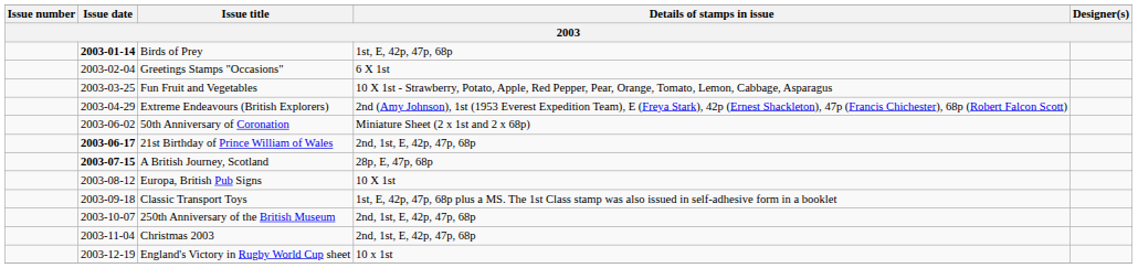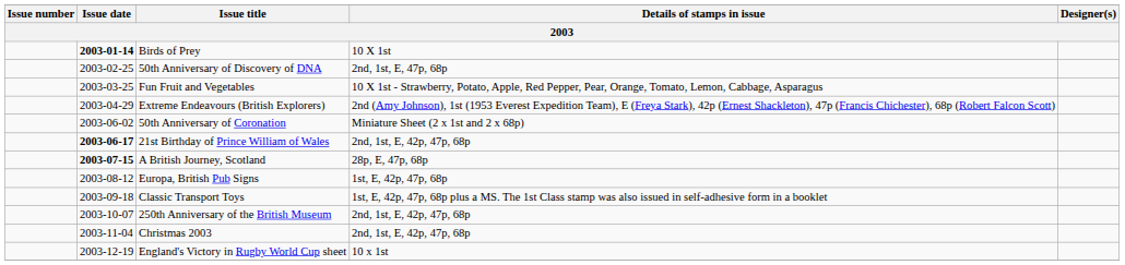Birds of Prey | Details of stamps in issue: 1st, E, 42p, 47p, 68p -> 10 X 1st
- row: 2003-02-04 | Greetings Stamps "Occasions" | 6 X 1st
+ row: 2003-02-25 | 50th Anniversary of Discovery of DNA | 2nd, 1st, E, 47p, 68p
Europa, British Pub Signs | Details of stamps in issue: 10 X 1st -> 1st, E, 42p, 47p, 68p
